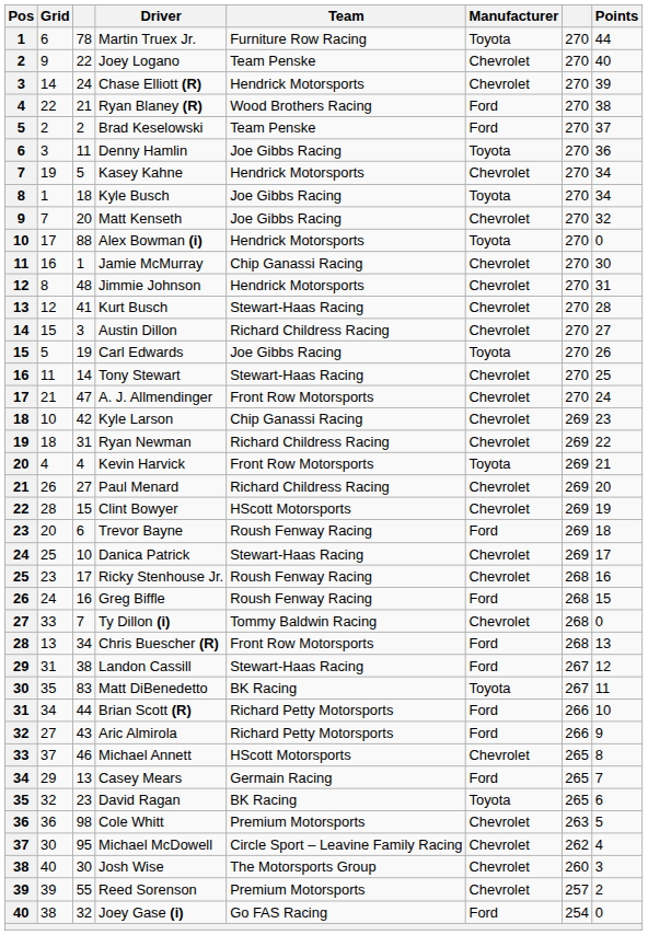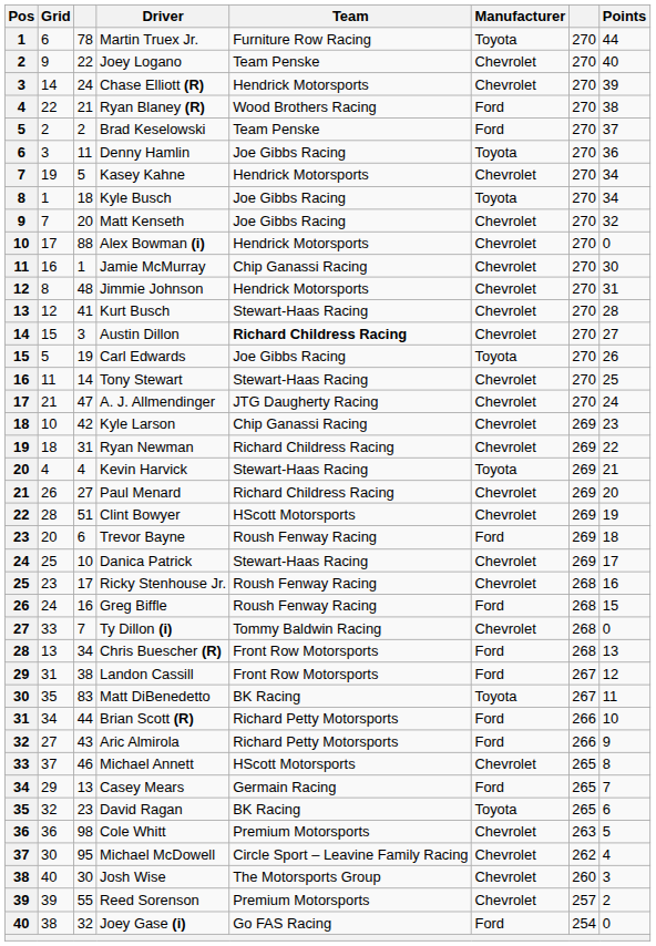Alex Bowman (i) | Manufacturer: Toyota -> Chevrolet
Austin Dillon | Team: normal -> bold
A. J. Allmendinger | Team: Front Row Motorsports -> JTG Daugherty Racing
Kevin Harvick | Team: Front Row Motorsports -> Stewart-Haas Racing
Clint Bowyer | column 3: 15 -> 51
Landon Cassill | Team: Stewart-Haas Racing -> Front Row Motorsports
